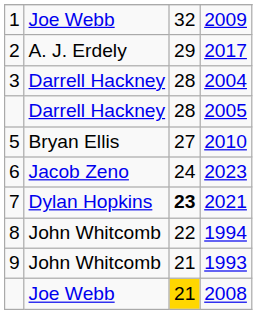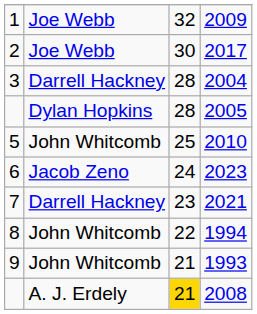2017 | column 2: A. J. Erdely -> Joe Webb
2017 | column 3: 29 -> 30
2005 | column 2: Darrell Hackney -> Dylan Hopkins
2010 | column 2: Bryan Ellis -> John Whitcomb
2010 | column 3: 27 -> 25
2021 | column 2: Dylan Hopkins -> Darrell Hackney
2021 | column 3: bold -> normal
2008 | column 2: Joe Webb -> A. J. Erdely
